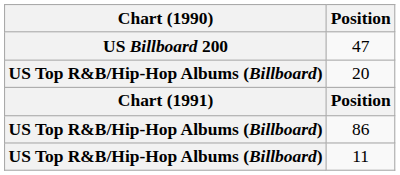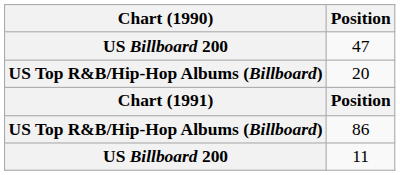11 | Chart (1990): US Top R&B/Hip-Hop Albums (Billboard) -> US Billboard 200
